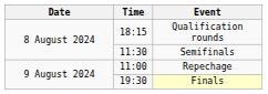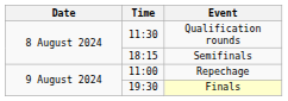Qualification rounds | Time: 18:15 -> 11:30
Semifinals | Time: 11:30 -> 18:15
